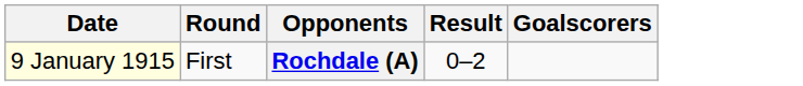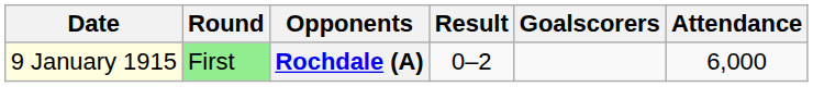+ column: Attendance | 6,000
Rochdale (A) | Round: no background -> lightgreen background
